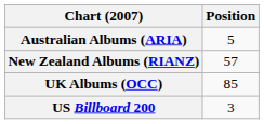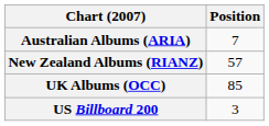Australian Albums (ARIA) | Position: 5 -> 7
